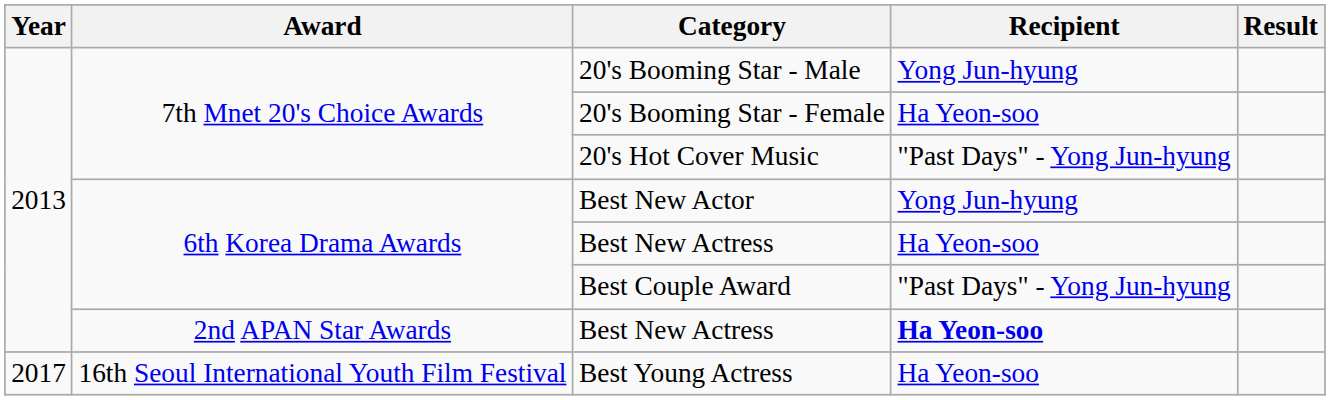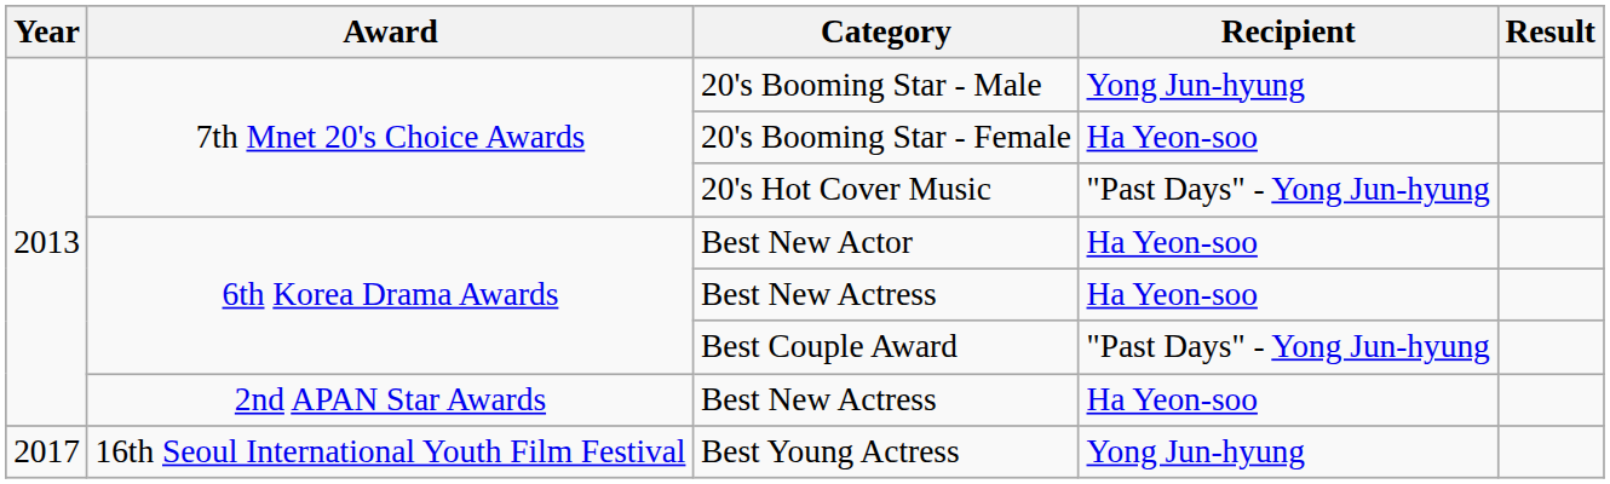Best New Actor | Recipient: Yong Jun-hyung -> Ha Yeon-soo
2nd APAN Star Awards / Best New Actress | Recipient: bold -> normal
Best Young Actress | Recipient: Ha Yeon-soo -> Yong Jun-hyung
